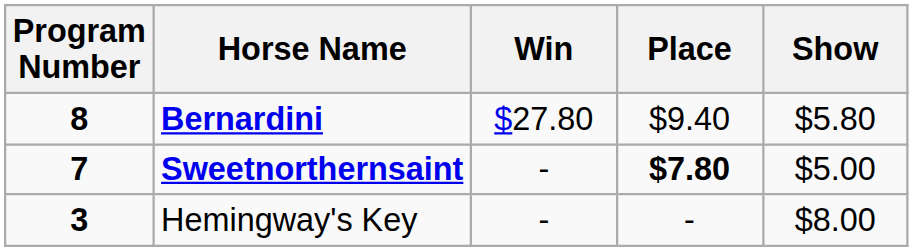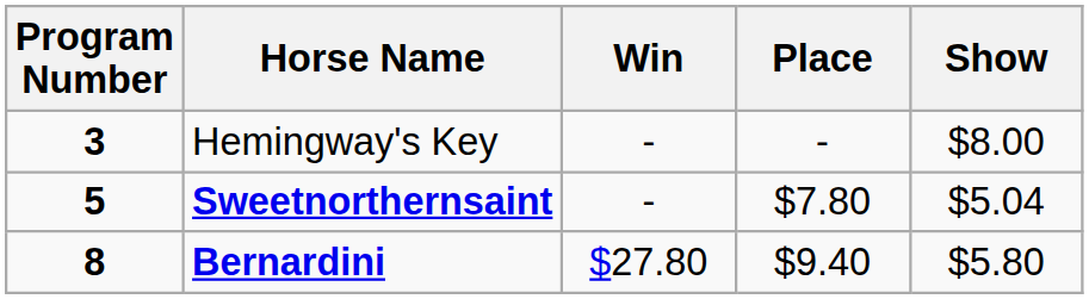rows swapped: Bernardini <-> Hemingway's Key
Sweetnorthernsaint | Program Number: 7 -> 5
Sweetnorthernsaint | Place: bold -> normal
Sweetnorthernsaint | Show: $5.00 -> $5.04
